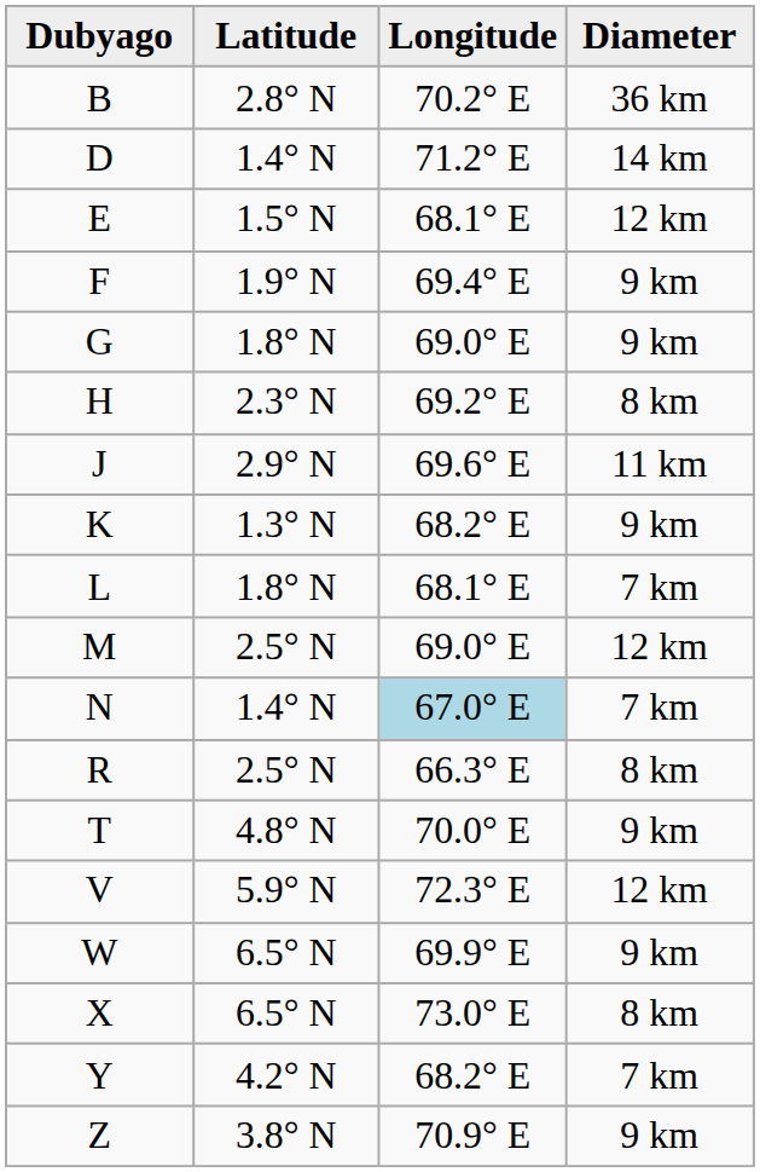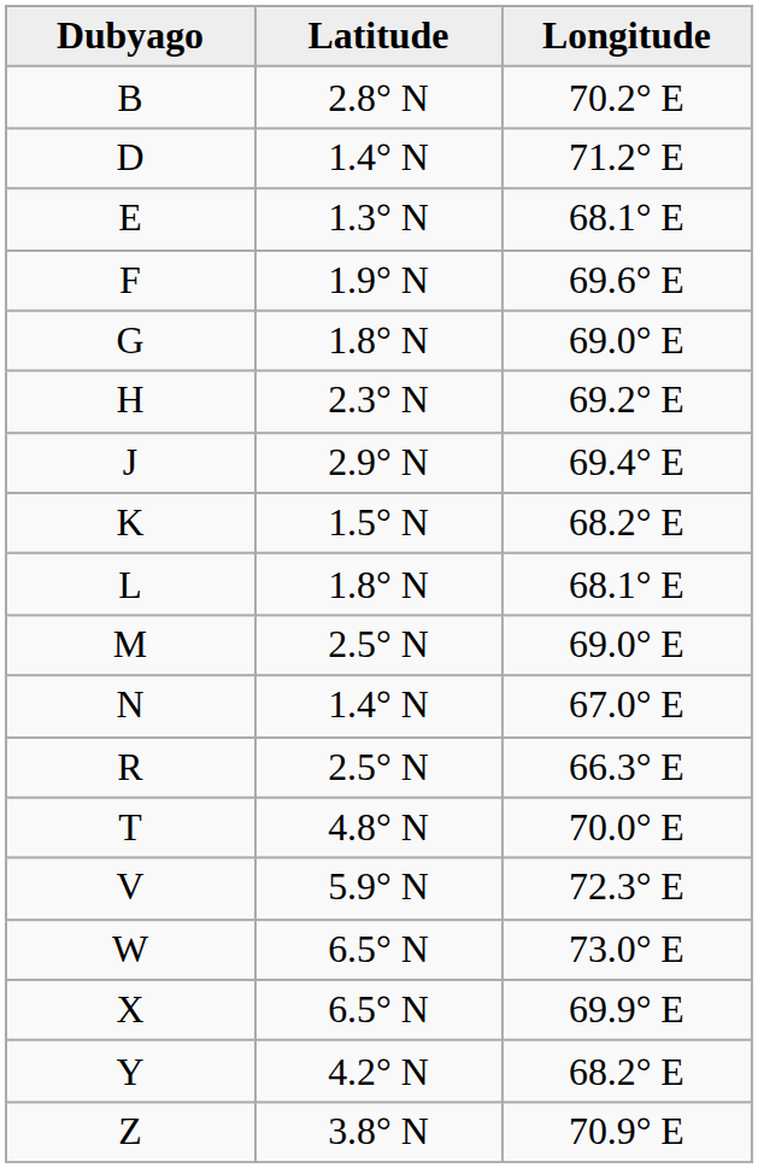- column: Diameter | 36 km | 14 km | 12 km | 9 km | 9 km | 8 km | 11 km | 9 km | 7 km | 12 km | 7 km | 8 km | 9 km | 12 km | 9 km | 8 km | 7 km | 9 km
E | Latitude: 1.5° N -> 1.3° N
F | Longitude: 69.4° E -> 69.6° E
J | Longitude: 69.6° E -> 69.4° E
K | Latitude: 1.3° N -> 1.5° N
N | Longitude: lightblue background -> no background
W | Longitude: 69.9° E -> 73.0° E
X | Longitude: 73.0° E -> 69.9° E
